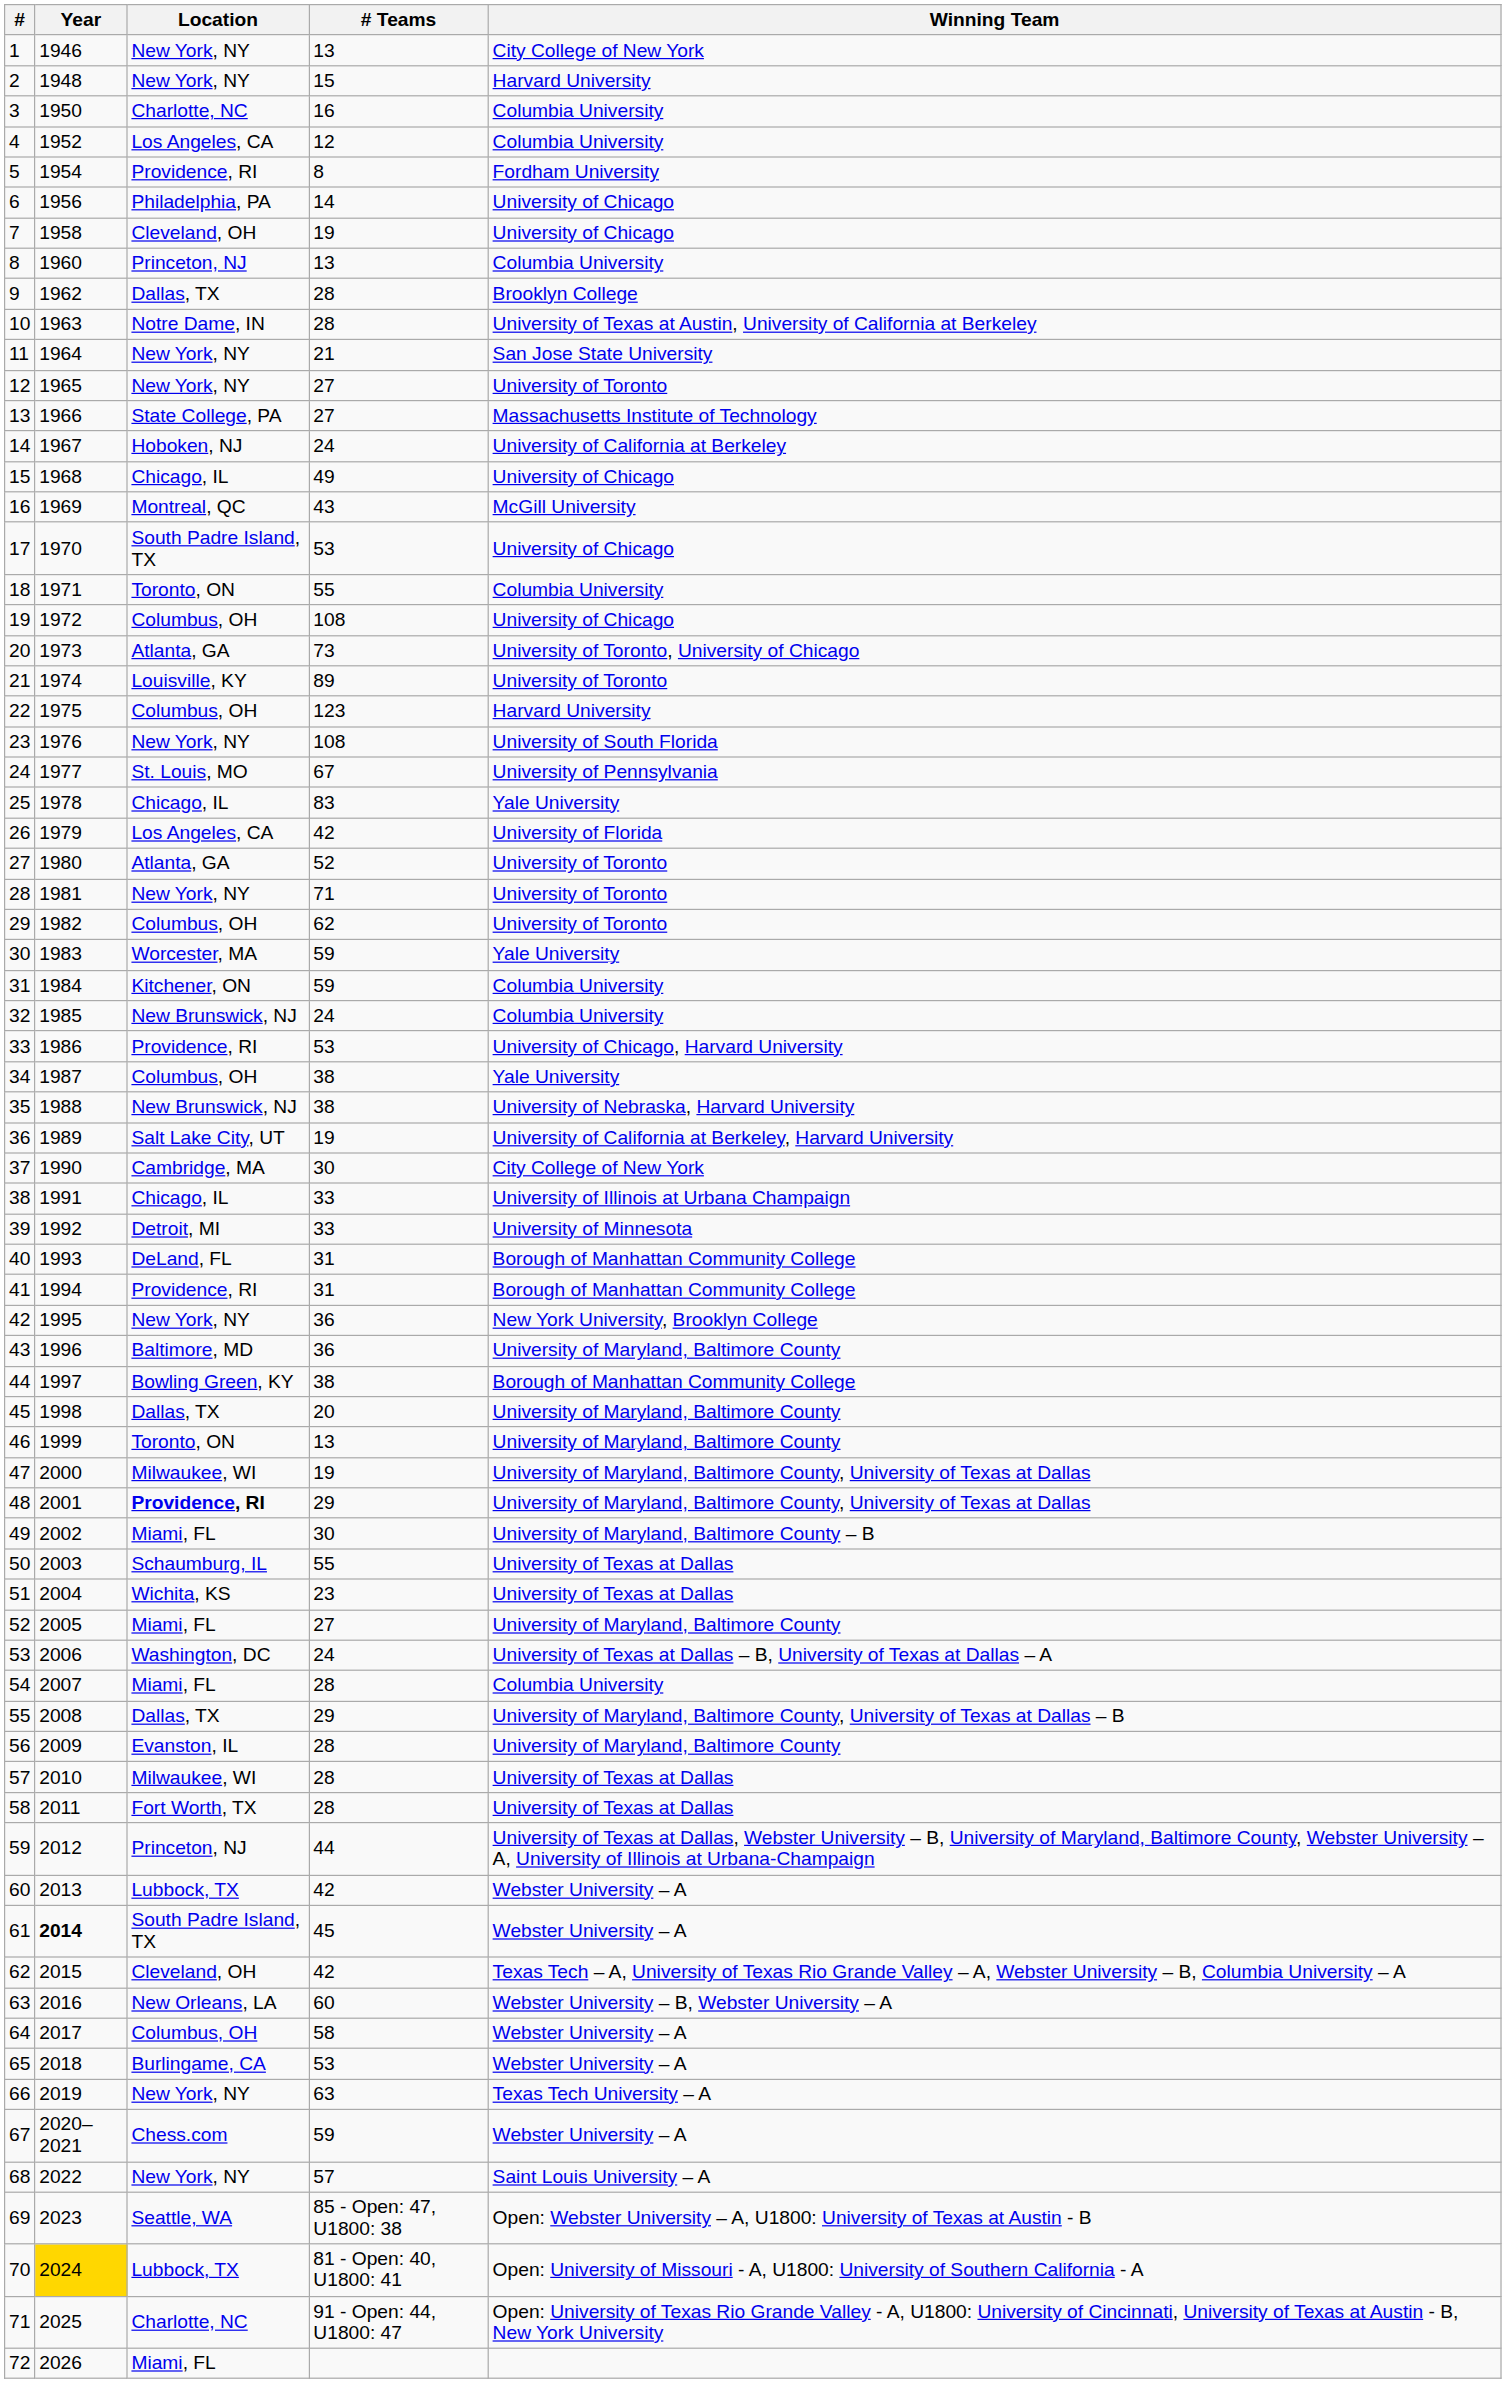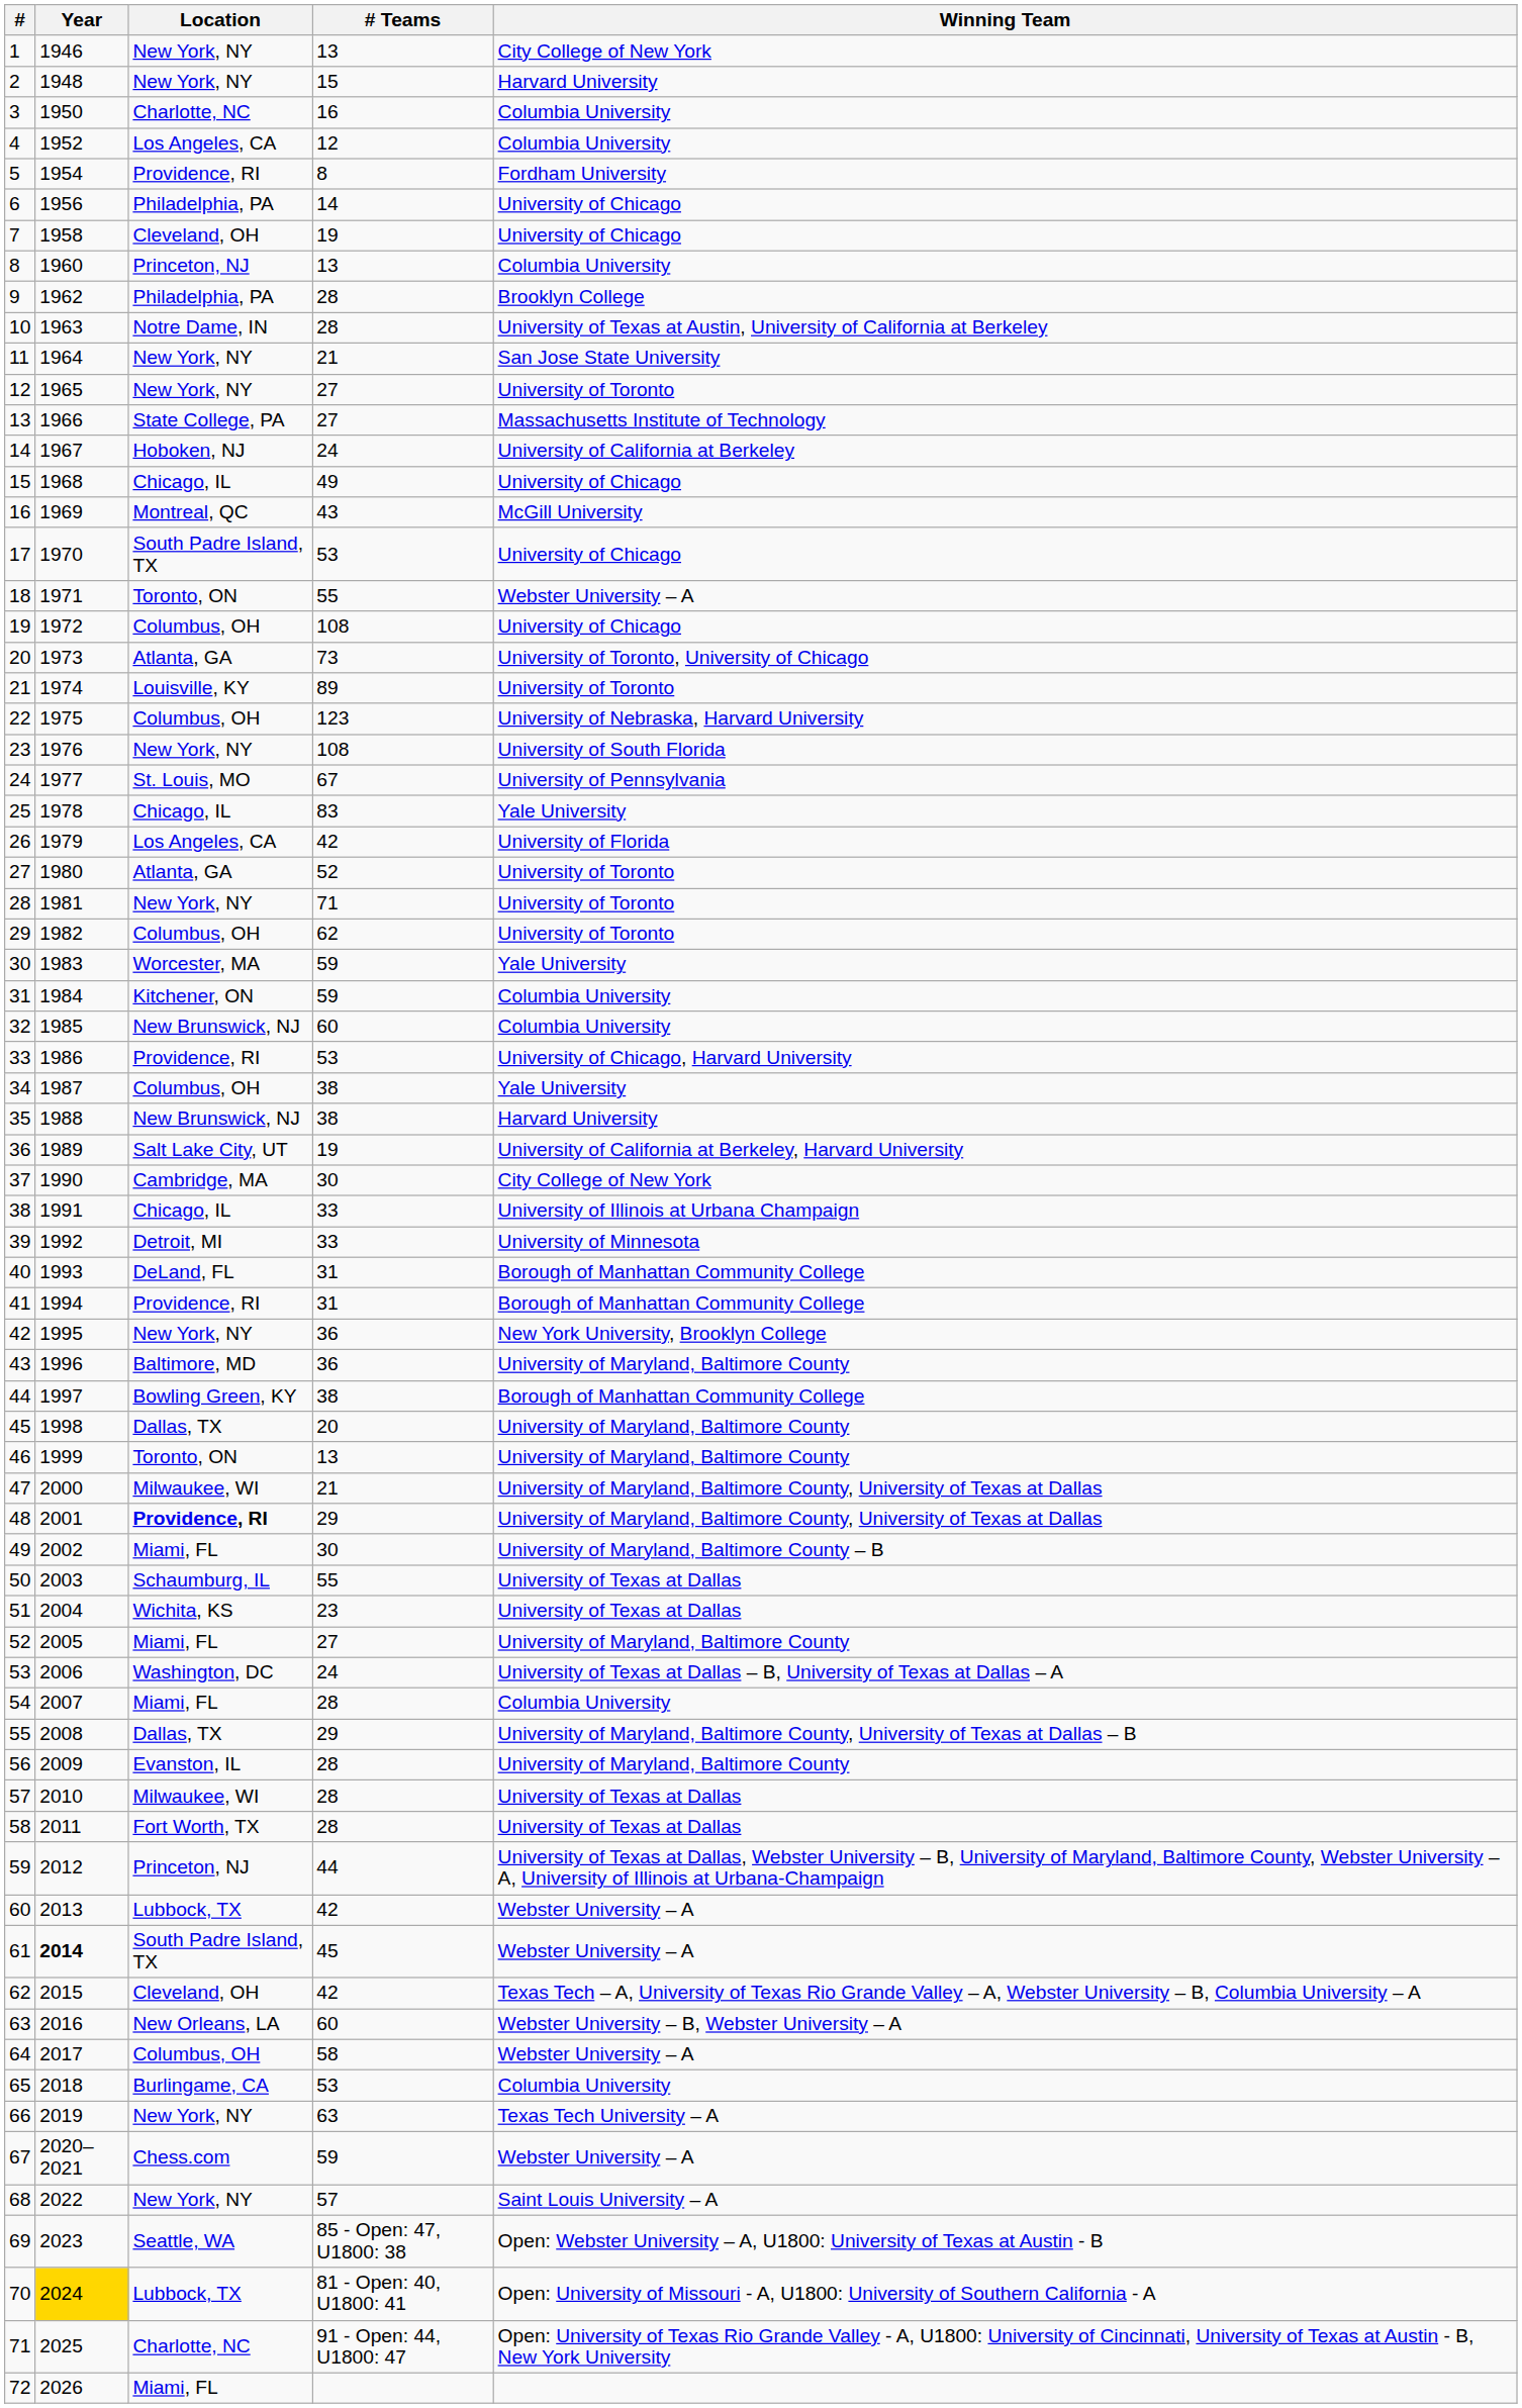9 | Location: Dallas, TX -> Philadelphia, PA
18 | Winning Team: Columbia University -> Webster University – A
22 | Winning Team: Harvard University -> University of Nebraska, Harvard University
32 | # Teams: 24 -> 60
35 | Winning Team: University of Nebraska, Harvard University -> Harvard University
47 | # Teams: 19 -> 21
65 | Winning Team: Webster University – A -> Columbia University
